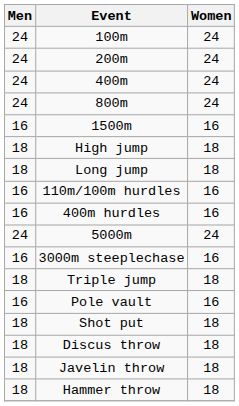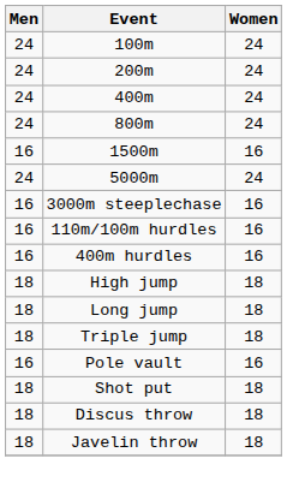rows swapped: 5000m <-> High jump
rows swapped: 3000m steeplechase <-> Long jump
- row: 18 | Hammer throw | 18
